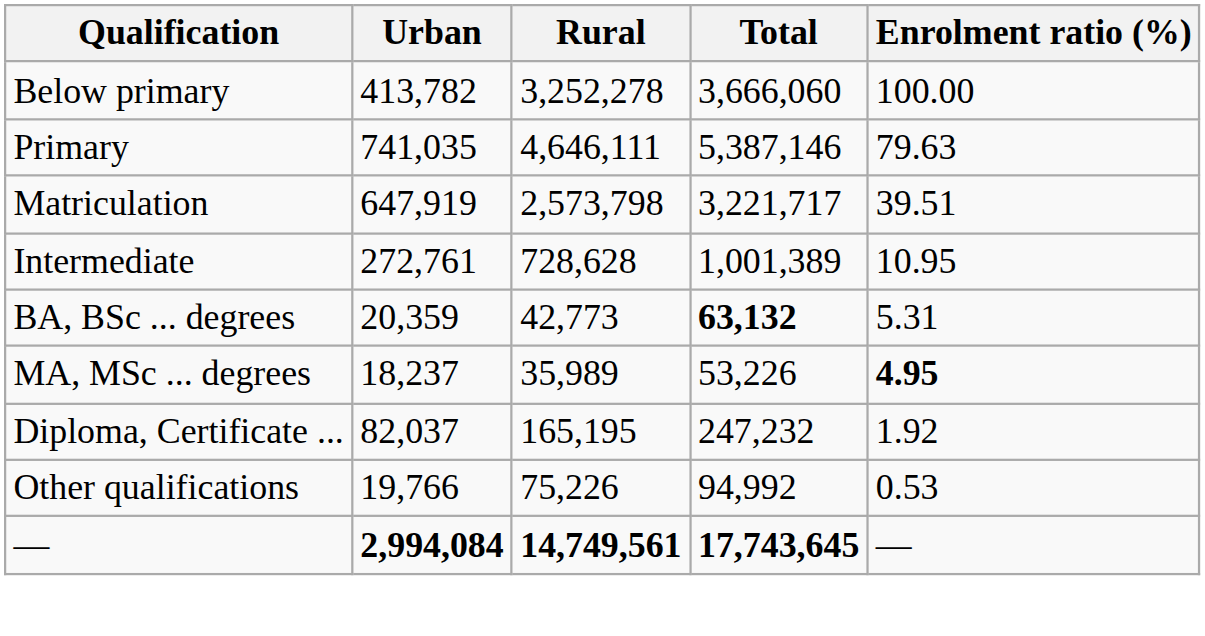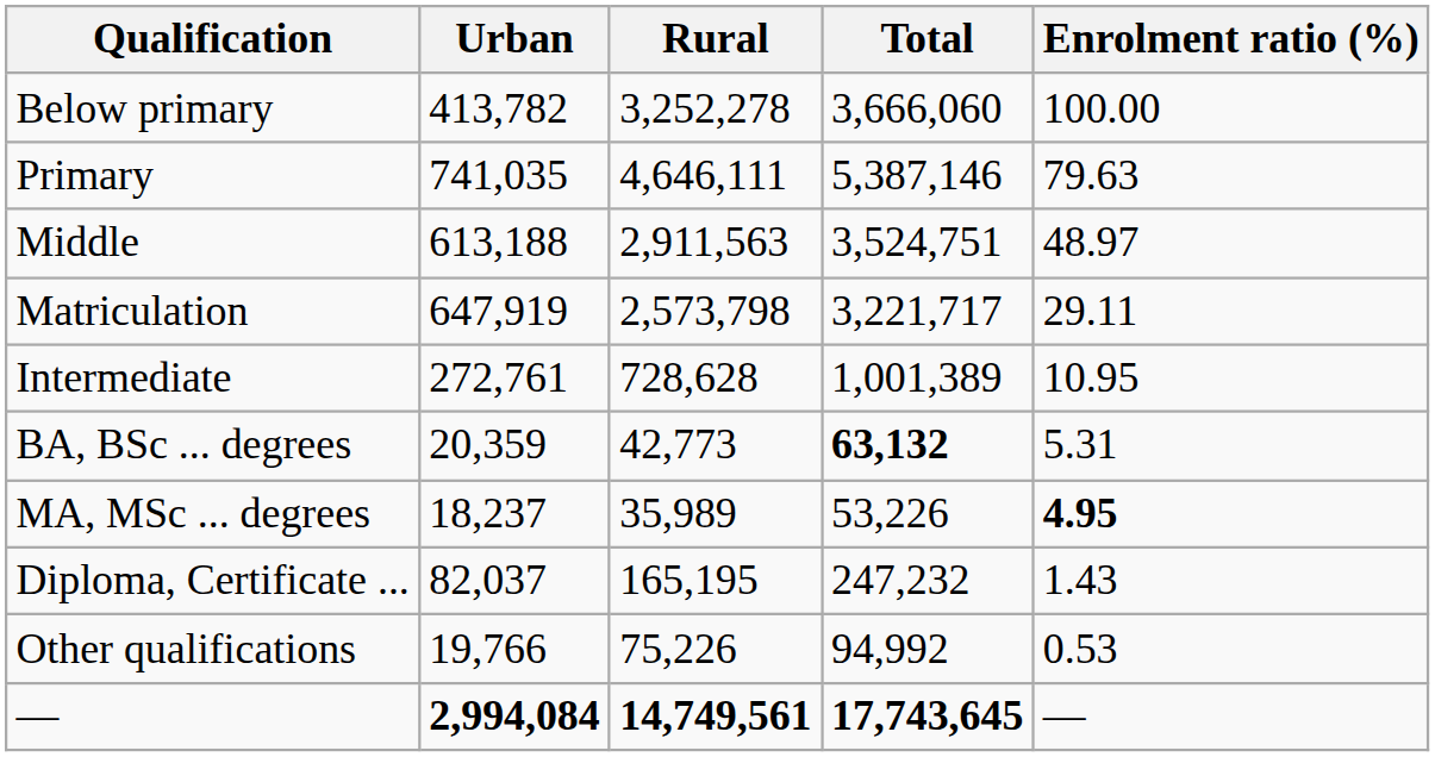+ row: Middle | 613,188 | 2,911,563 | 3,524,751 | 48.97
Matriculation | Enrolment ratio (%): 39.51 -> 29.11
Diploma, Certificate ... | Enrolment ratio (%): 1.92 -> 1.43
